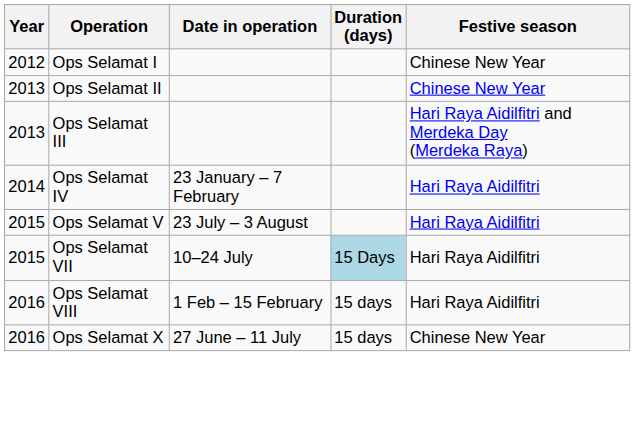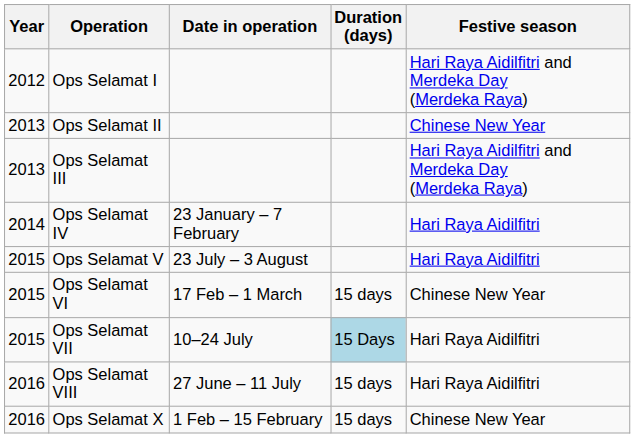Ops Selamat I | Festive season: Chinese New Year -> Hari Raya Aidilfitri and Merdeka Day (Merdeka Raya)
+ row: 2015 | Ops Selamat VI | 17 Feb – 1 March | 15 days | Chinese New Year
Ops Selamat VIII | Date in operation: 1 Feb – 15 February -> 27 June – 11 July
Ops Selamat X | Date in operation: 27 June – 11 July -> 1 Feb – 15 February
